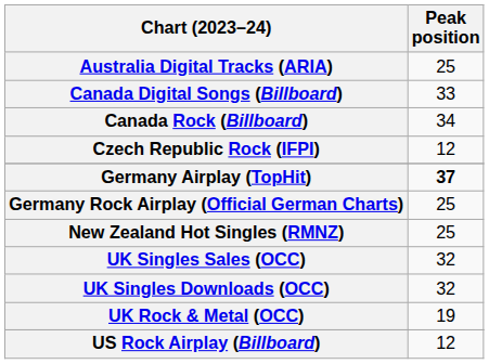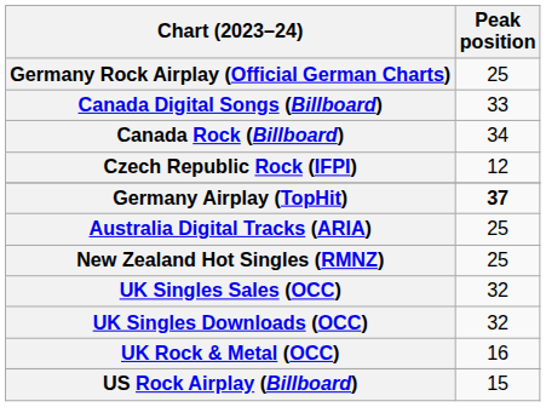rows swapped: Australia Digital Tracks (ARIA) <-> Germany Rock Airplay (Official German Charts)
UK Rock & Metal (OCC) | Peak position: 19 -> 16
US Rock Airplay (Billboard) | Peak position: 12 -> 15
